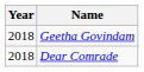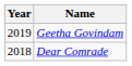Geetha Govindam | Year: 2018 -> 2019
